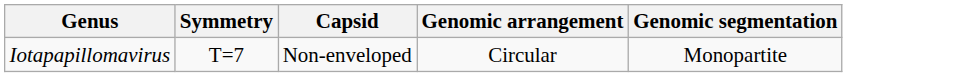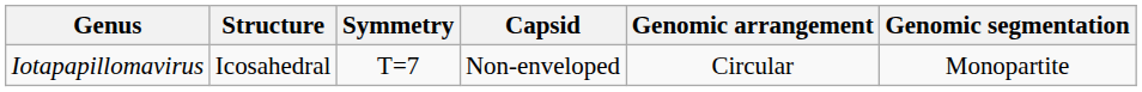+ column: Structure | Icosahedral
